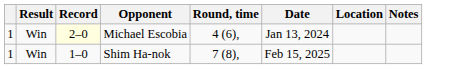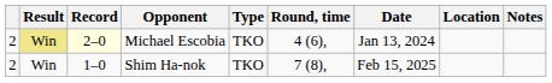+ column: Type | TKO | TKO
Michael Escobia | column 1: 1 -> 2
Michael Escobia | Result: no background -> khaki background
Shim Ha-nok | column 1: 1 -> 2
